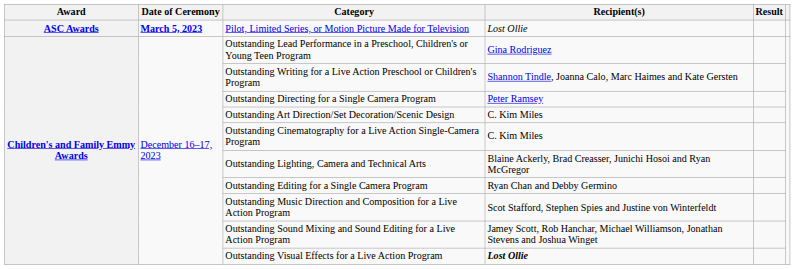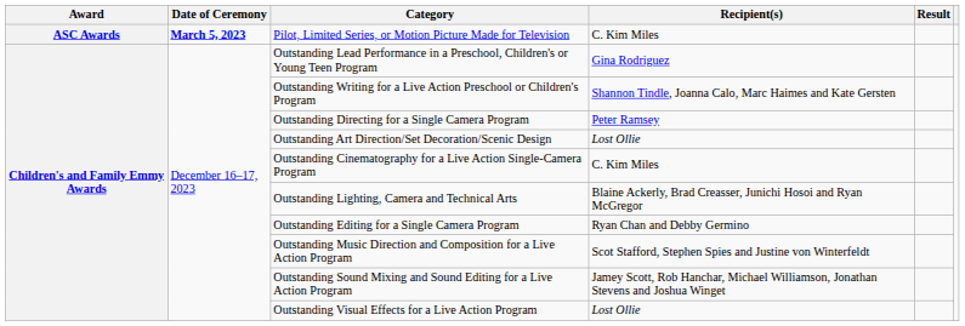Pilot, Limited Series, or Motion Picture Made for Television | Recipient(s): Lost Ollie -> C. Kim Miles
Outstanding Art Direction/Set Decoration/Scenic Design | Recipient(s): C. Kim Miles -> Lost Ollie
Outstanding Visual Effects for a Live Action Program | Recipient(s): bold -> normal
